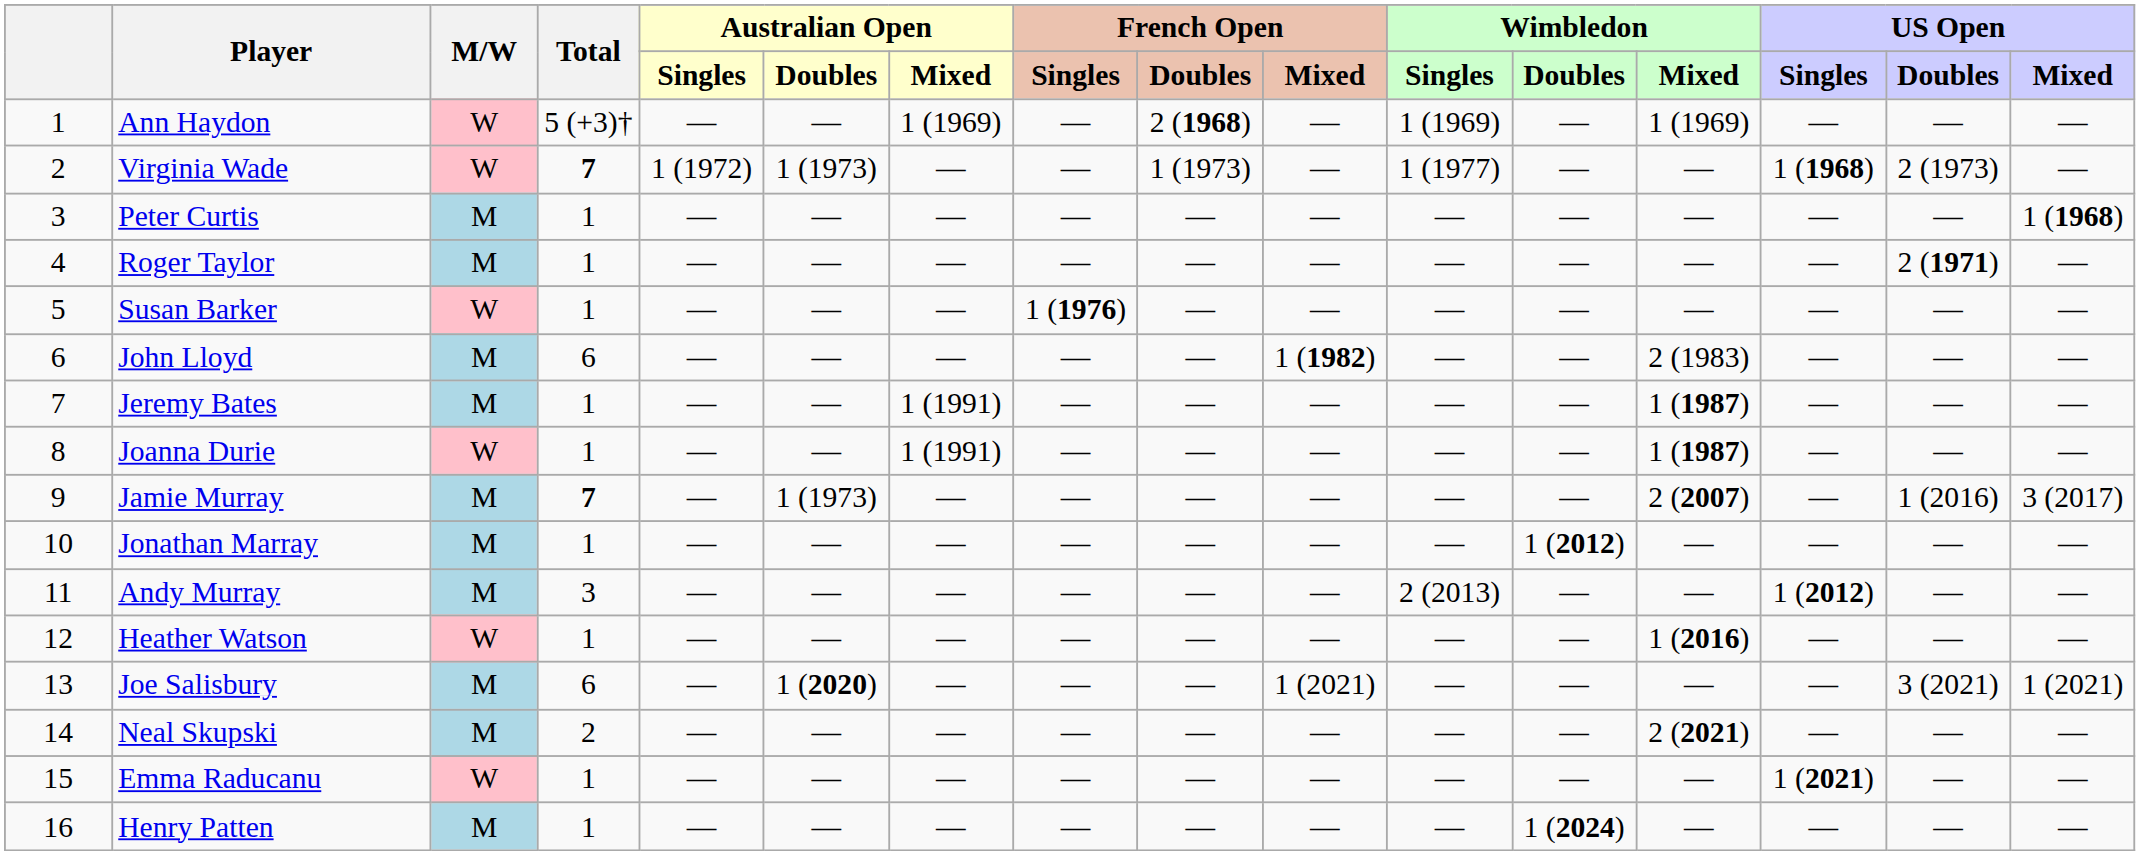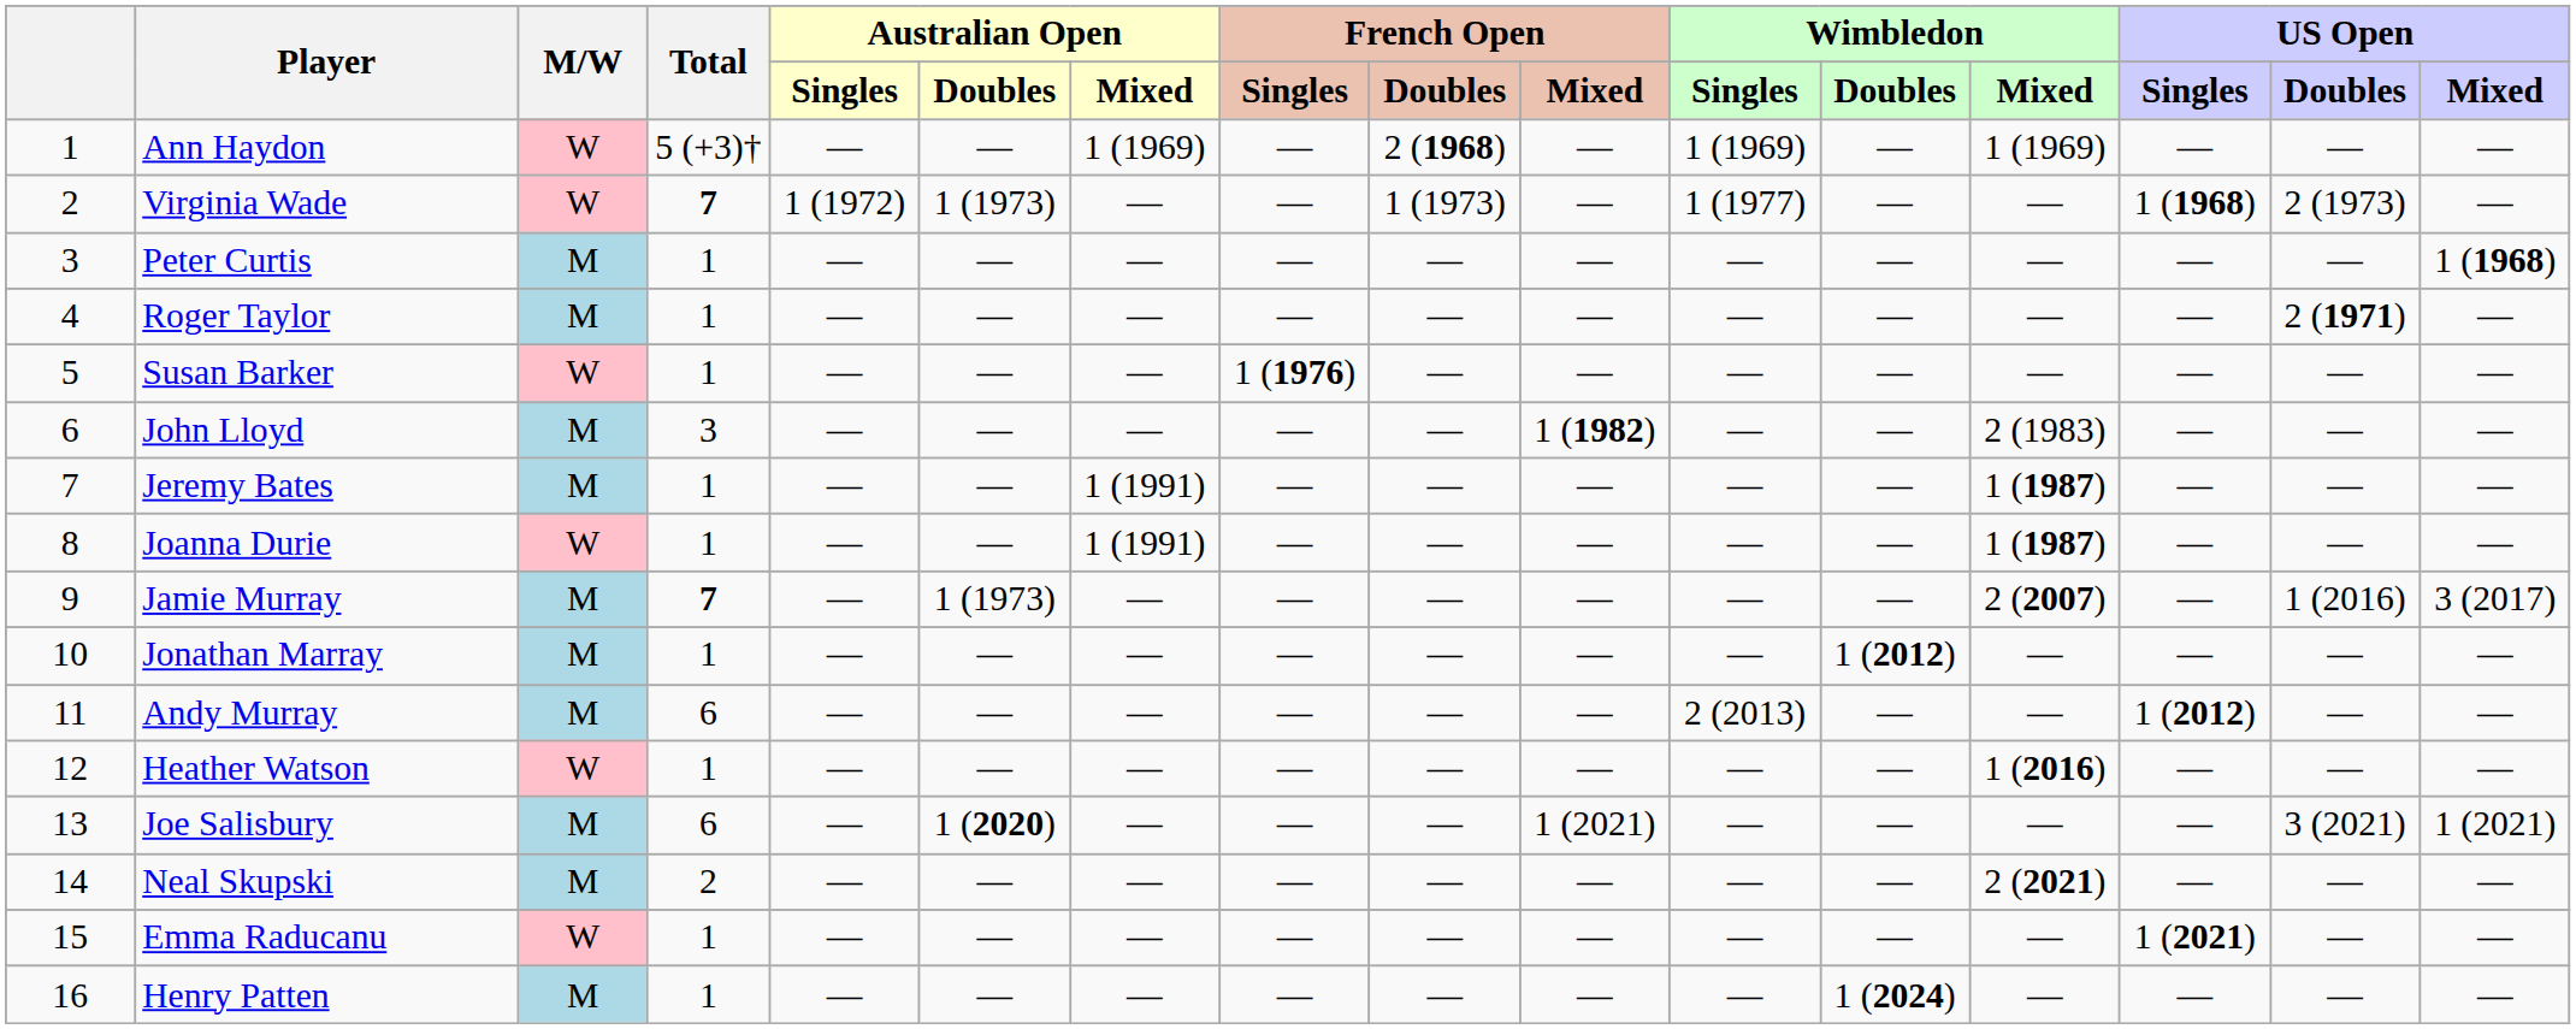John Lloyd | Total: 6 -> 3
Andy Murray | Total: 3 -> 6
